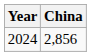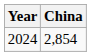2024 | China: 2,856 -> 2,854
